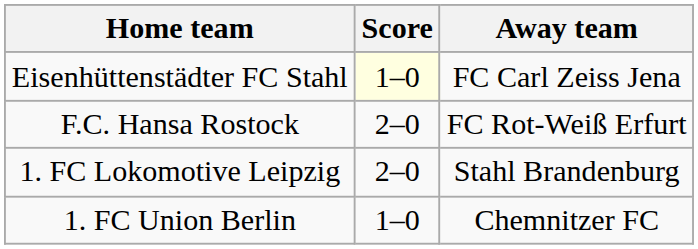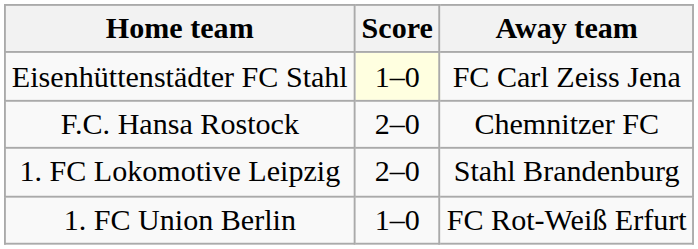F.C. Hansa Rostock | Away team: FC Rot-Weiß Erfurt -> Chemnitzer FC
1. FC Union Berlin | Away team: Chemnitzer FC -> FC Rot-Weiß Erfurt
